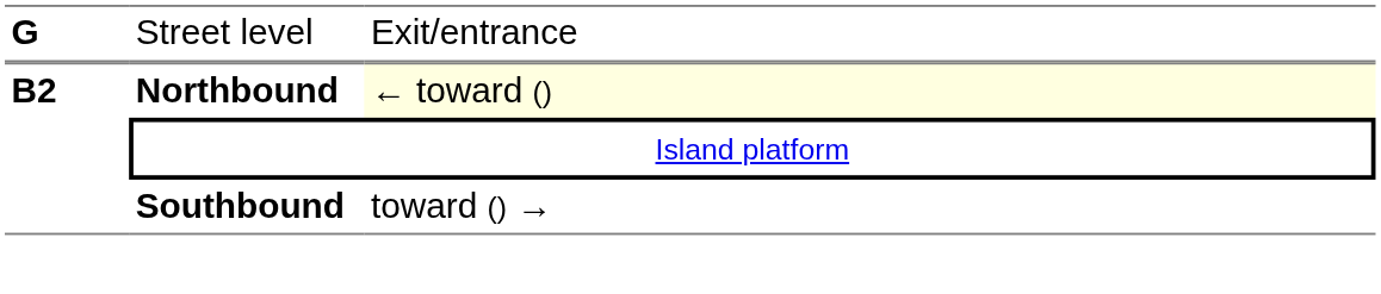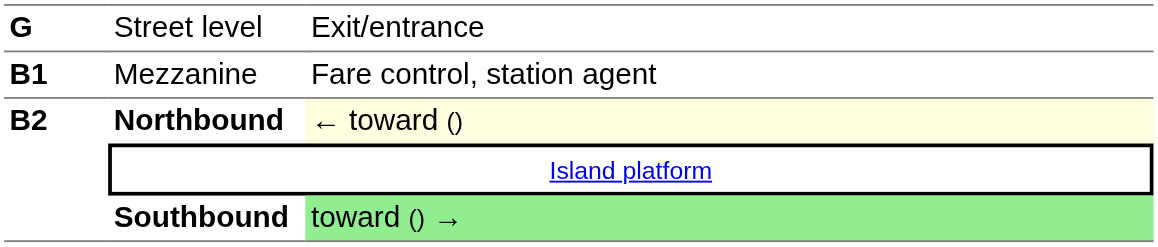+ row: B1 | Mezzanine | Fare control, station agent
Southbound | column 3: no background -> lightgreen background
